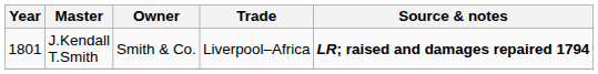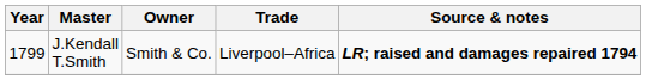J.Kendall T.Smith | Year: 1801 -> 1799
